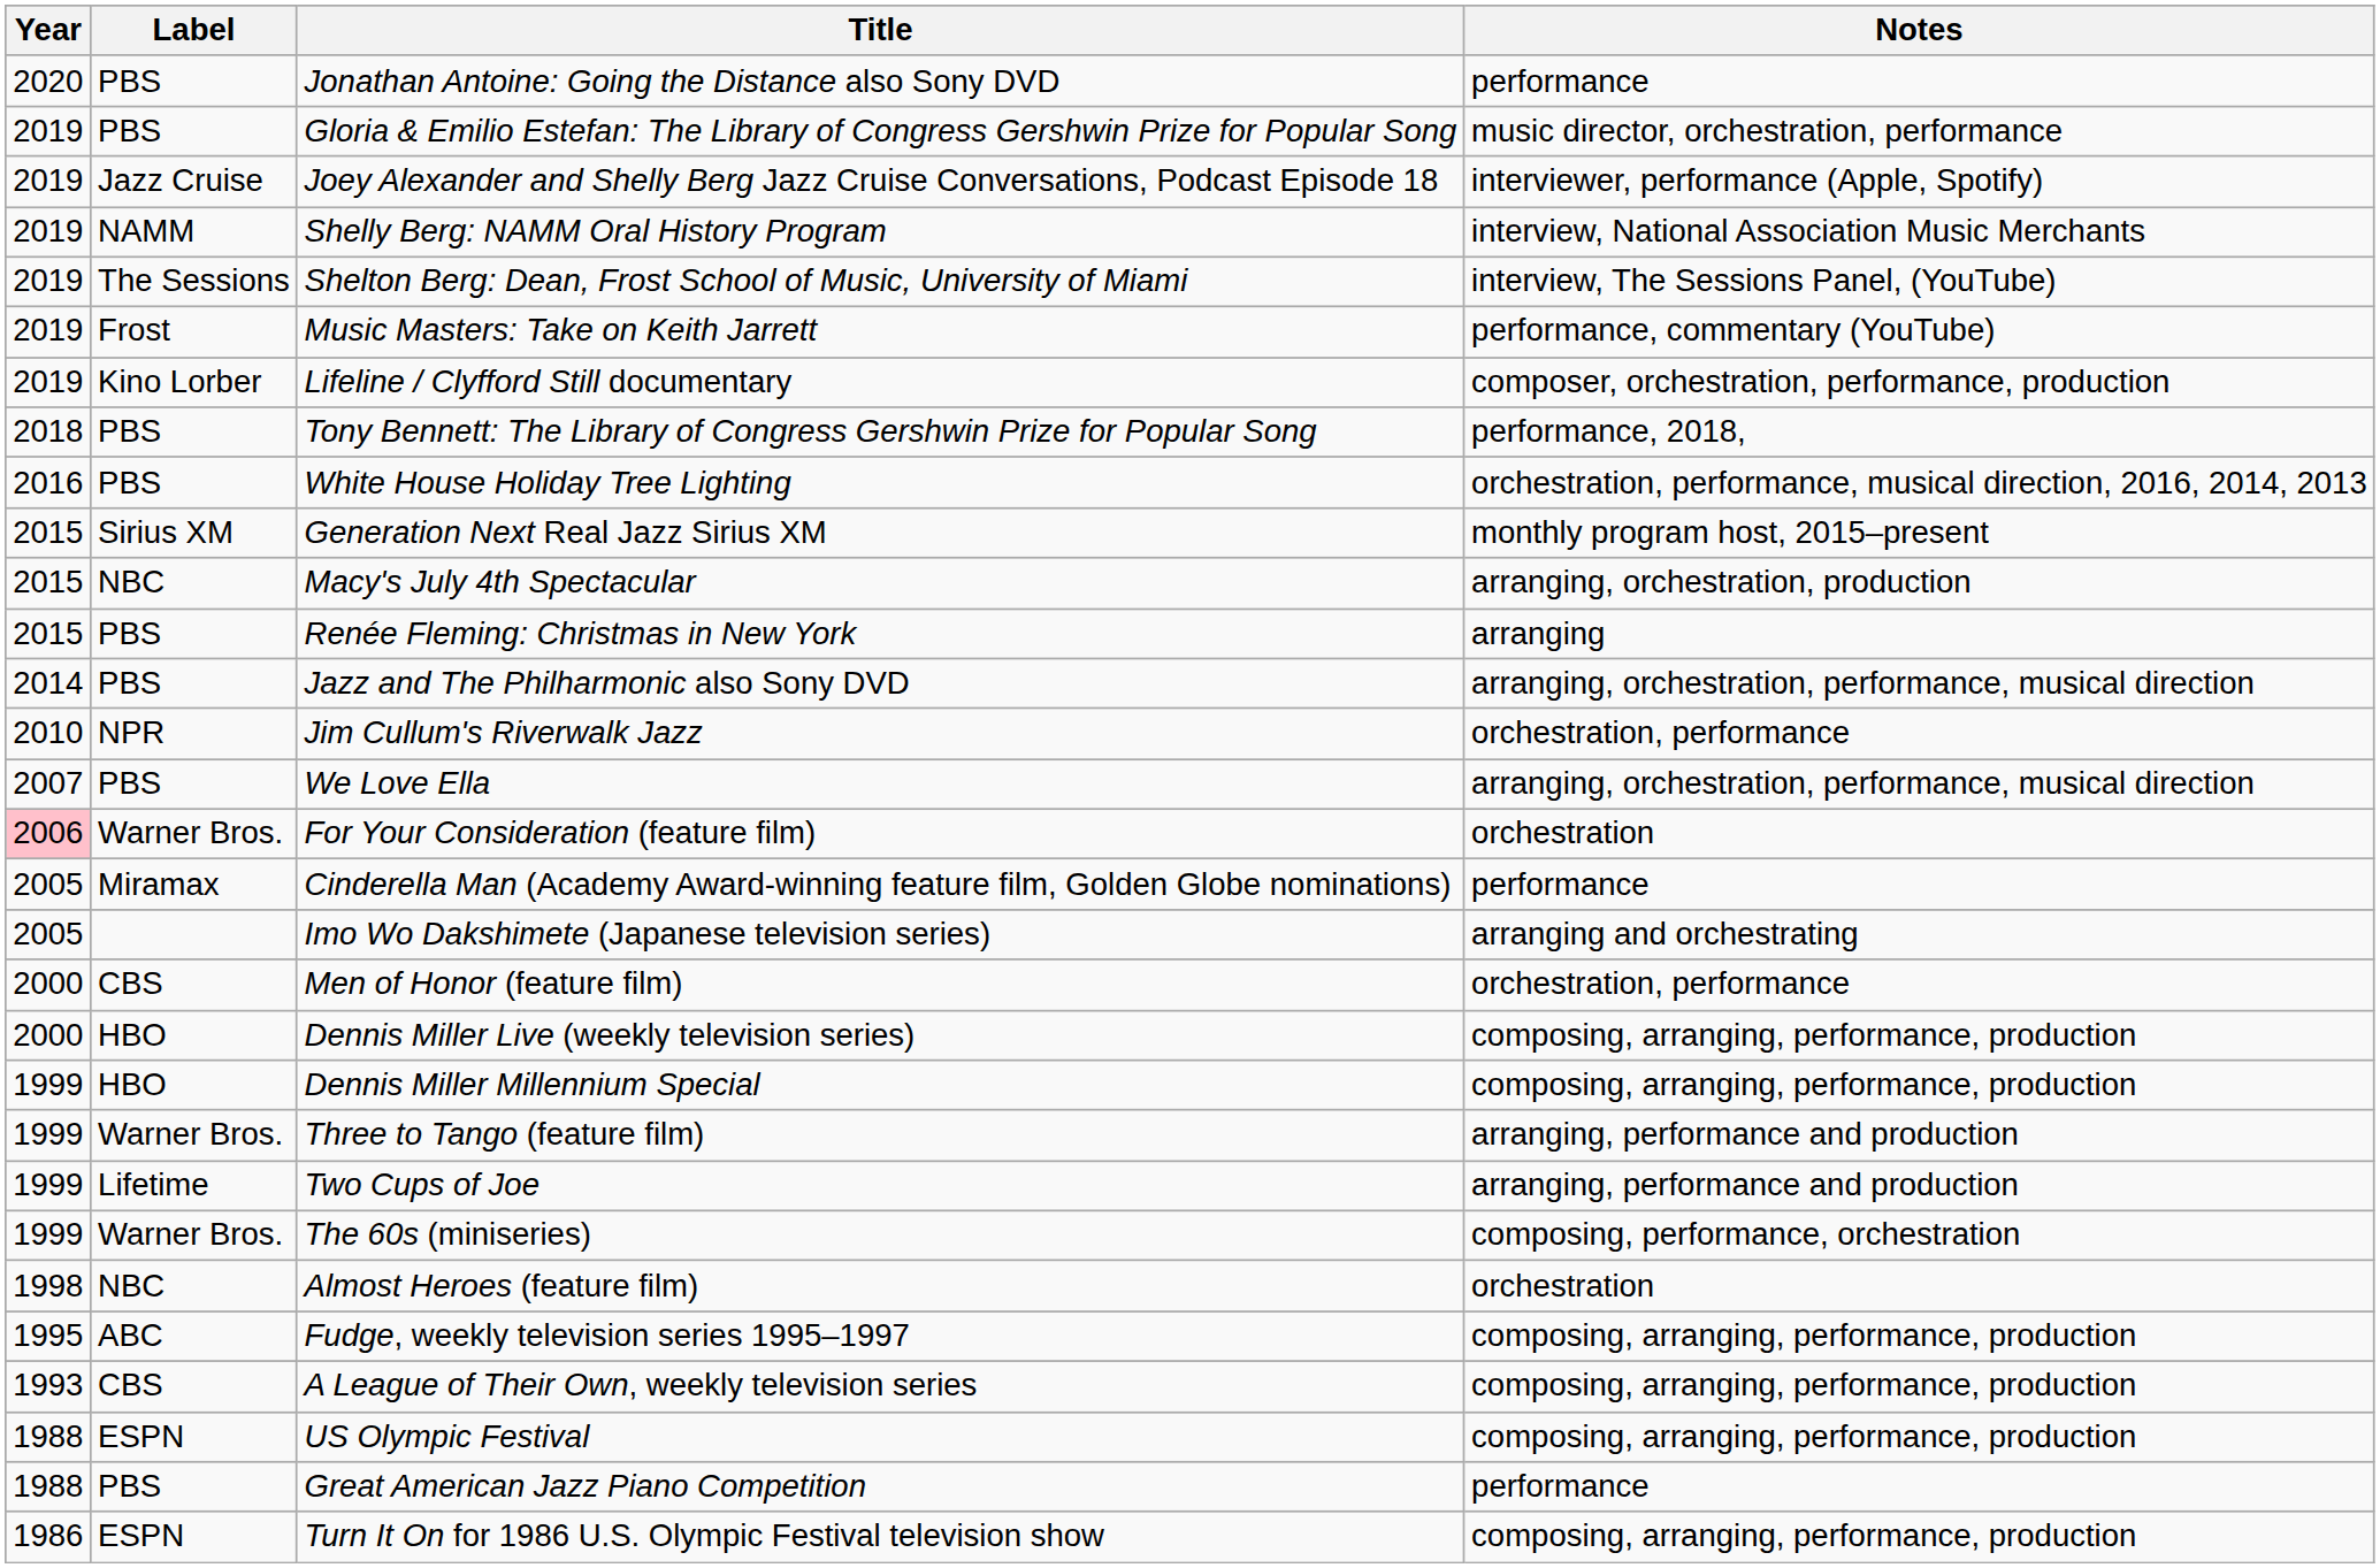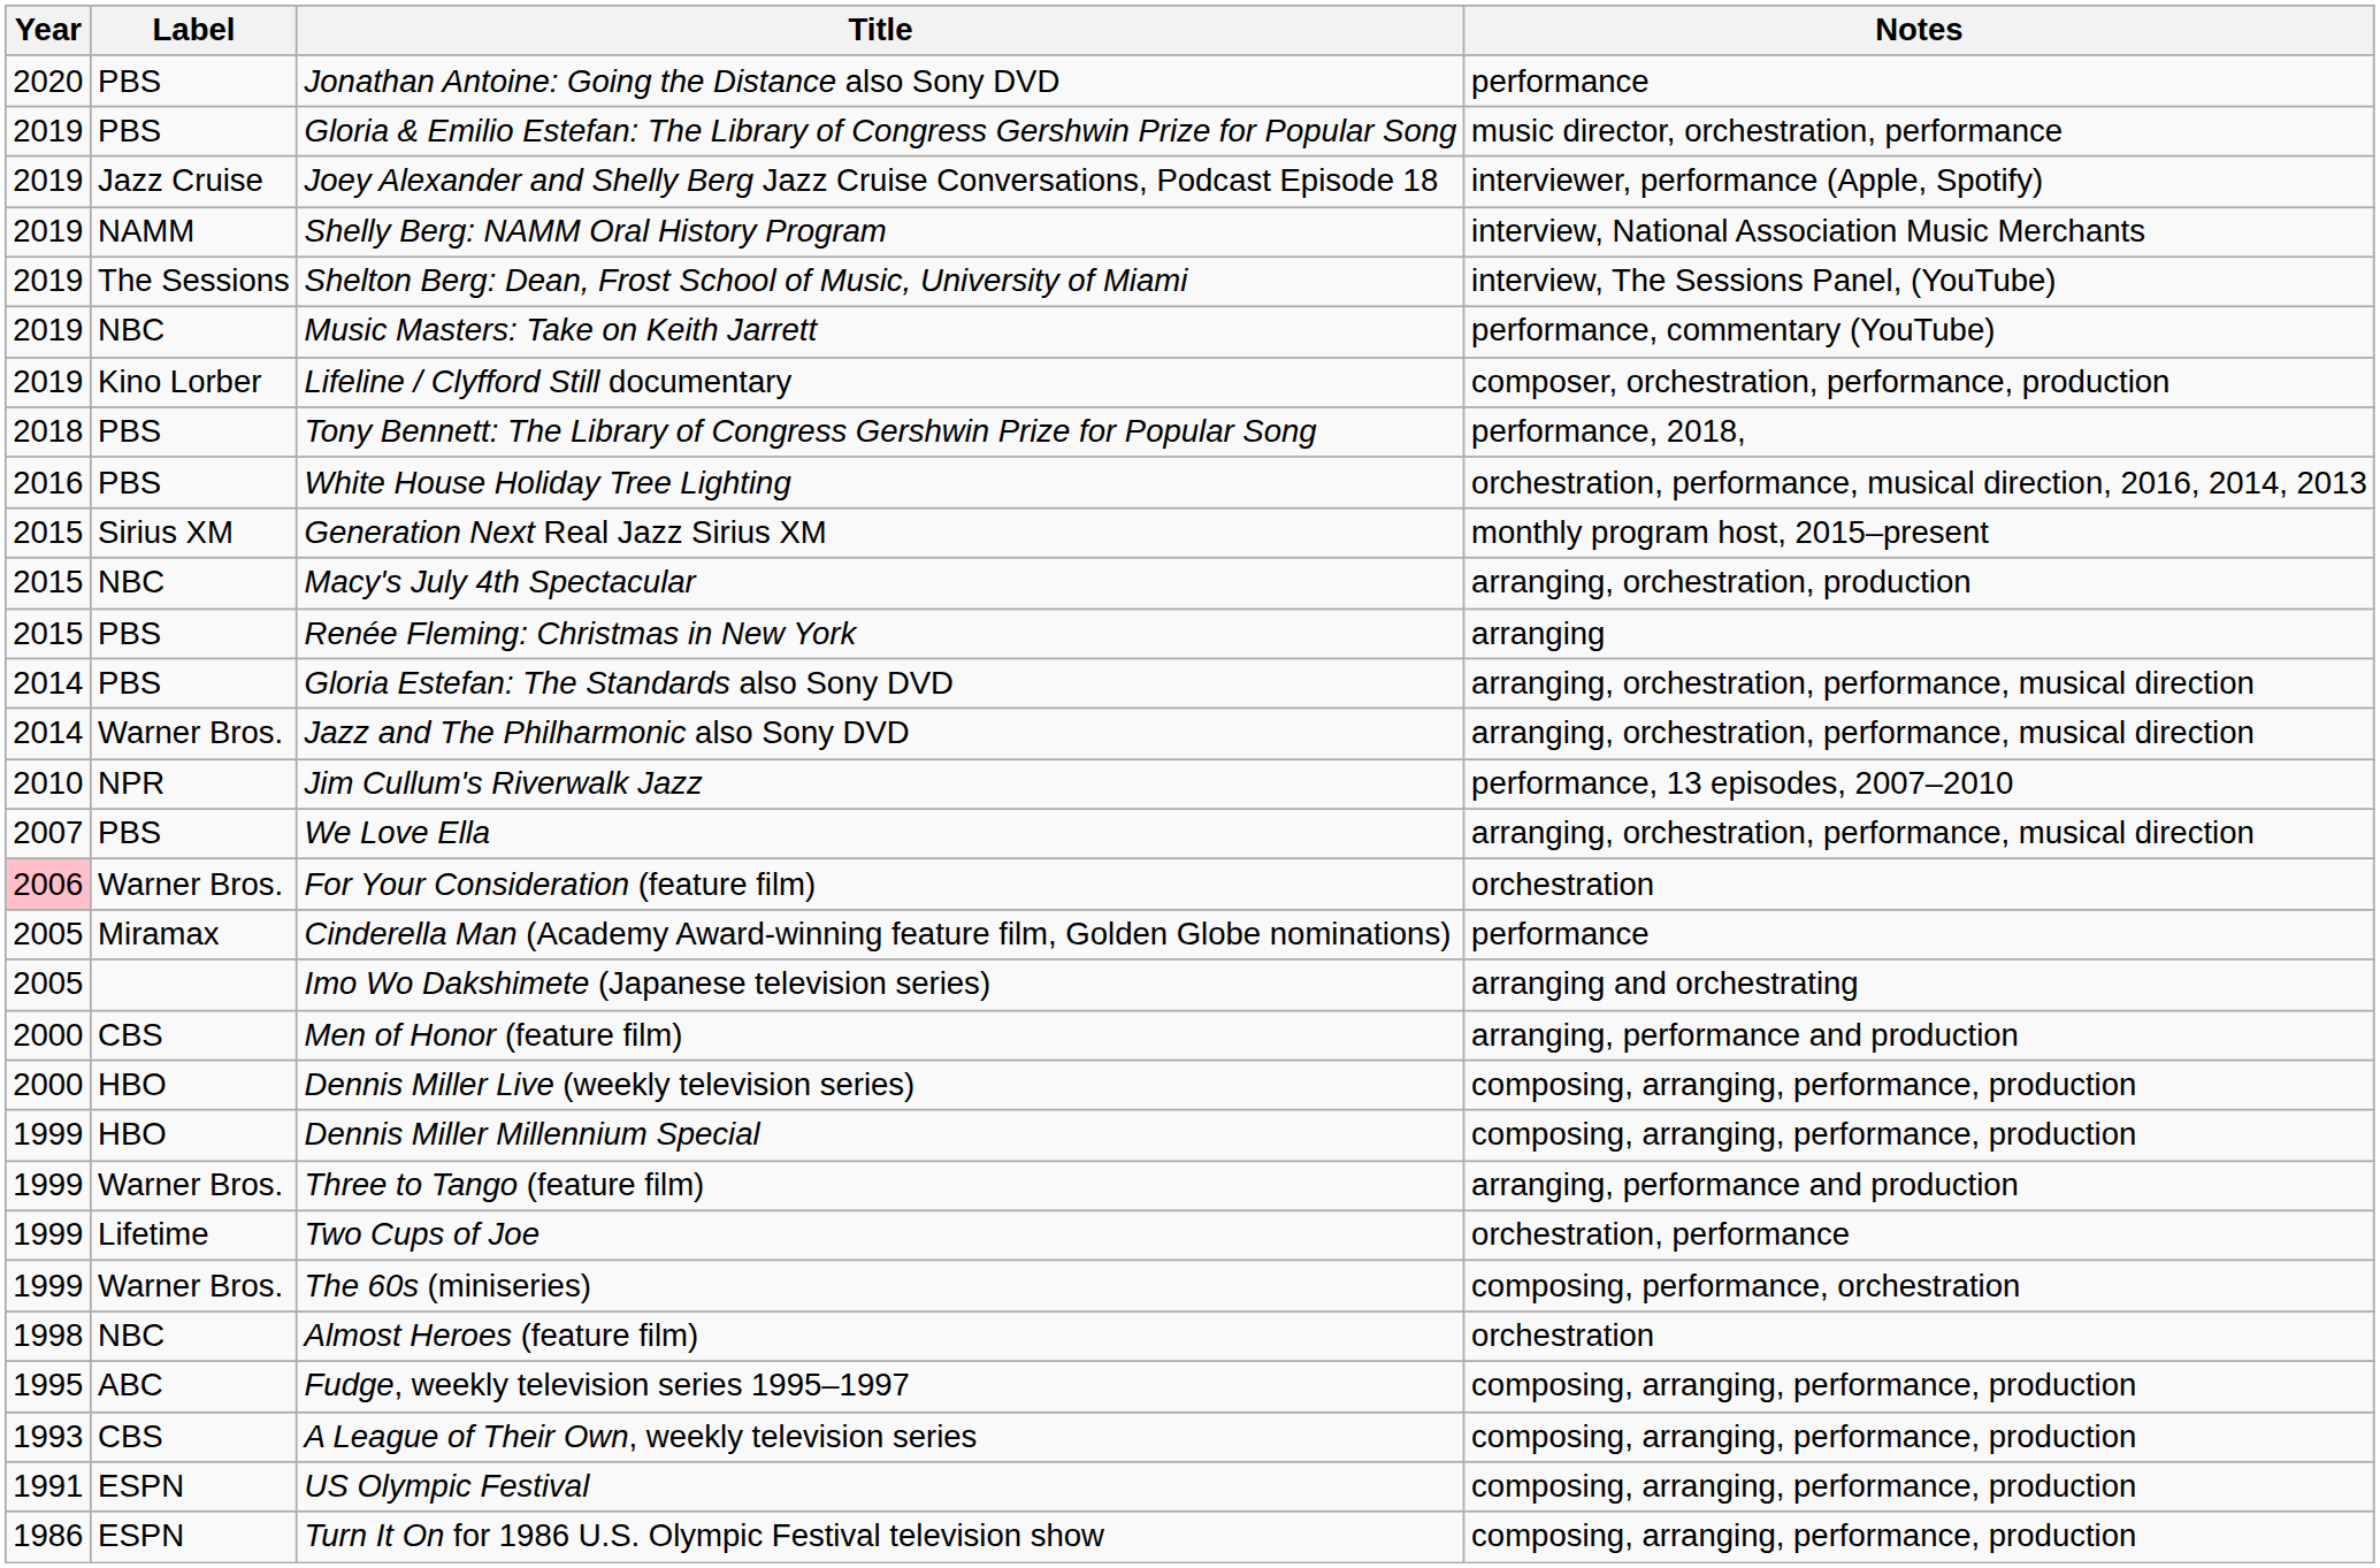Music Masters: Take on Keith Jarrett | Label: Frost -> NBC
+ row: 2014 | PBS | Gloria Estefan: The Standards also Sony DVD | arranging, orchestration, performance, musical direction
Jazz and The Philharmonic also Sony DVD | Label: PBS -> Warner Bros.
Jim Cullum's Riverwalk Jazz | Notes: orchestration, performance -> performance, 13 episodes, 2007–2010
Men of Honor (feature film) | Notes: orchestration, performance -> arranging, performance and production
Two Cups of Joe | Notes: arranging, performance and production -> orchestration, performance
US Olympic Festival | Year: 1988 -> 1991
- row: 1988 | PBS | Great American Jazz Piano Competition | performance
